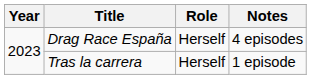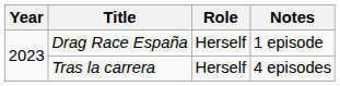Drag Race España | Notes: 4 episodes -> 1 episode
Tras la carrera | Notes: 1 episode -> 4 episodes
